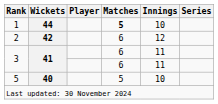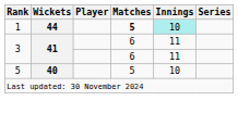1 | Innings: no background -> paleturquoise background
- row: 2 | 42 | 6 | 12
